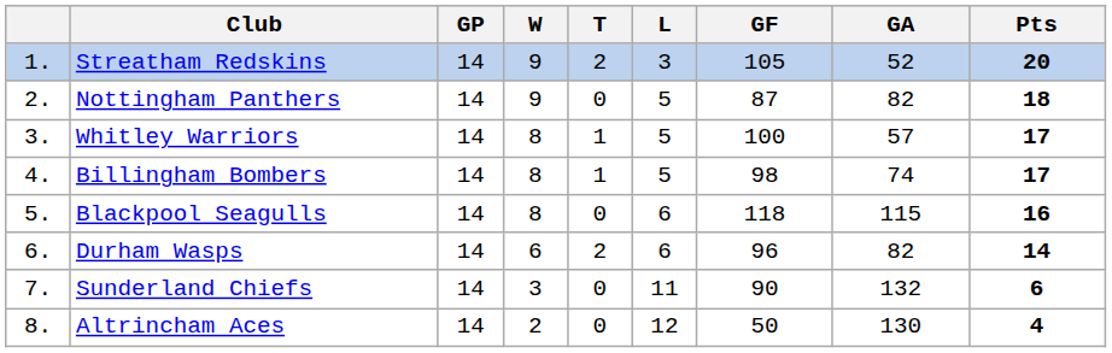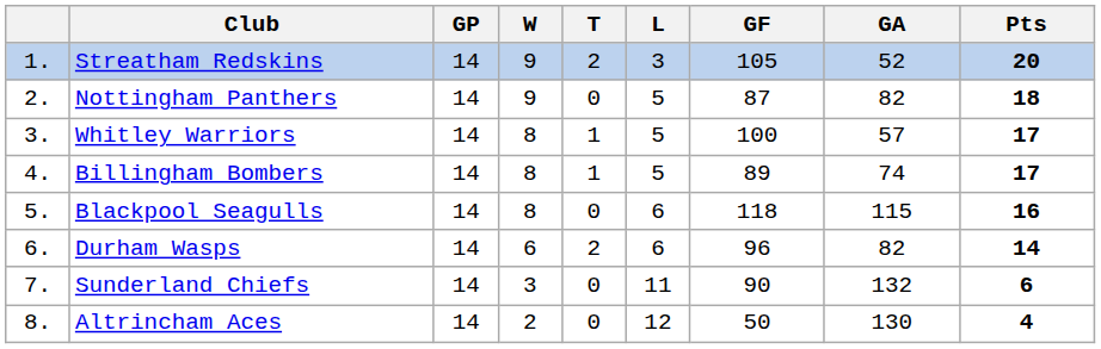Billingham Bombers | GF: 98 -> 89
